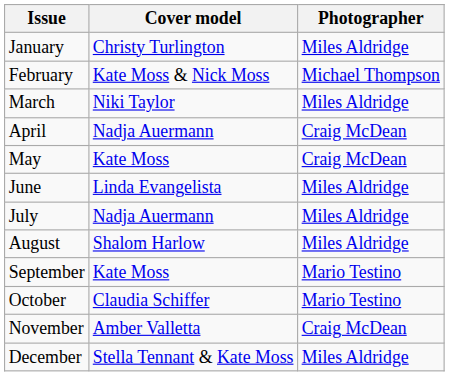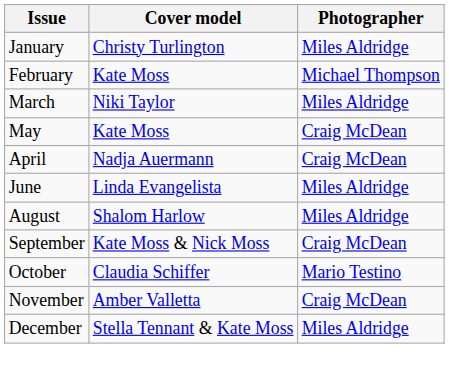February | Cover model: Kate Moss & Nick Moss -> Kate Moss
rows swapped: April <-> May
- row: July | Nadja Auermann | Miles Aldridge
September | Cover model: Kate Moss -> Kate Moss & Nick Moss
September | Photographer: Mario Testino -> Craig McDean
